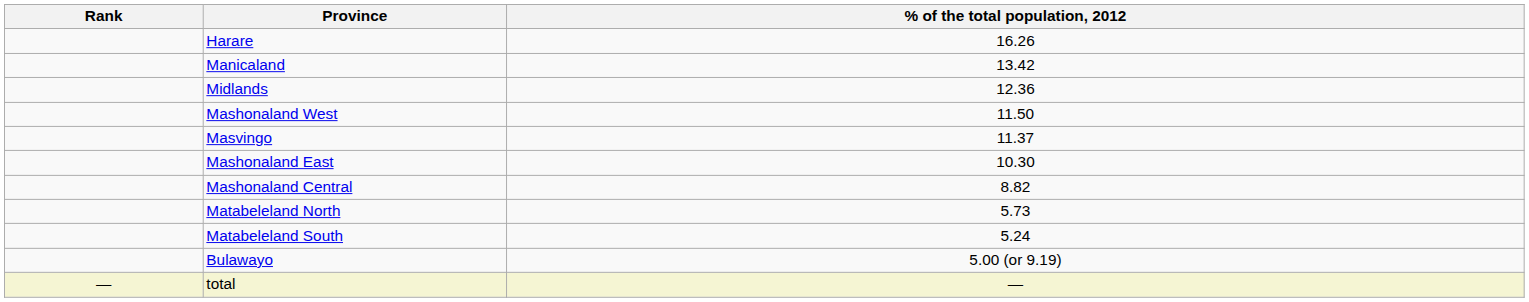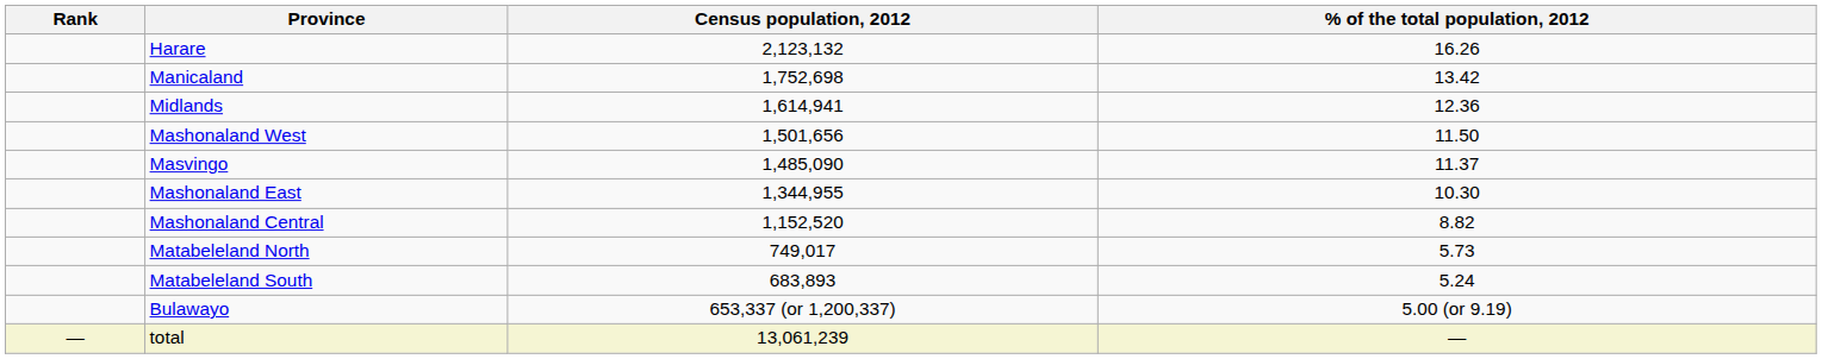+ column: Census population, 2012 | 2,123,132 | 1,752,698 | 1,614,941 | 1,501,656 | 1,485,090 | 1,344,955 | 1,152,520 | 749,017 | 683,893 | 653,337 (or 1,200,337) | 13,061,239
